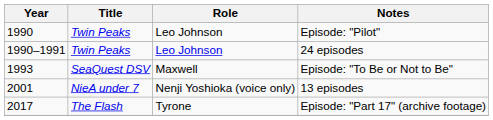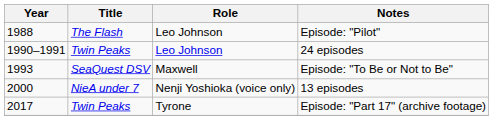Episode: "Pilot" | Year: 1990 -> 1988
Episode: "Pilot" | Title: Twin Peaks -> The Flash
13 episodes | Year: 2001 -> 2000
Episode: "Part 17" (archive footage) | Title: The Flash -> Twin Peaks
